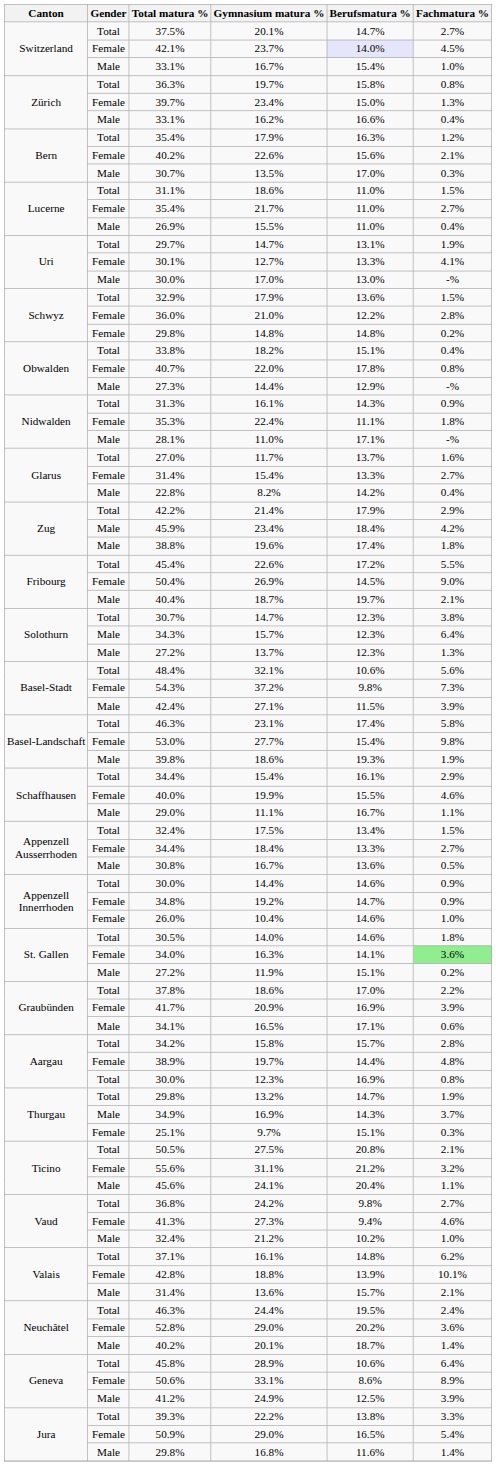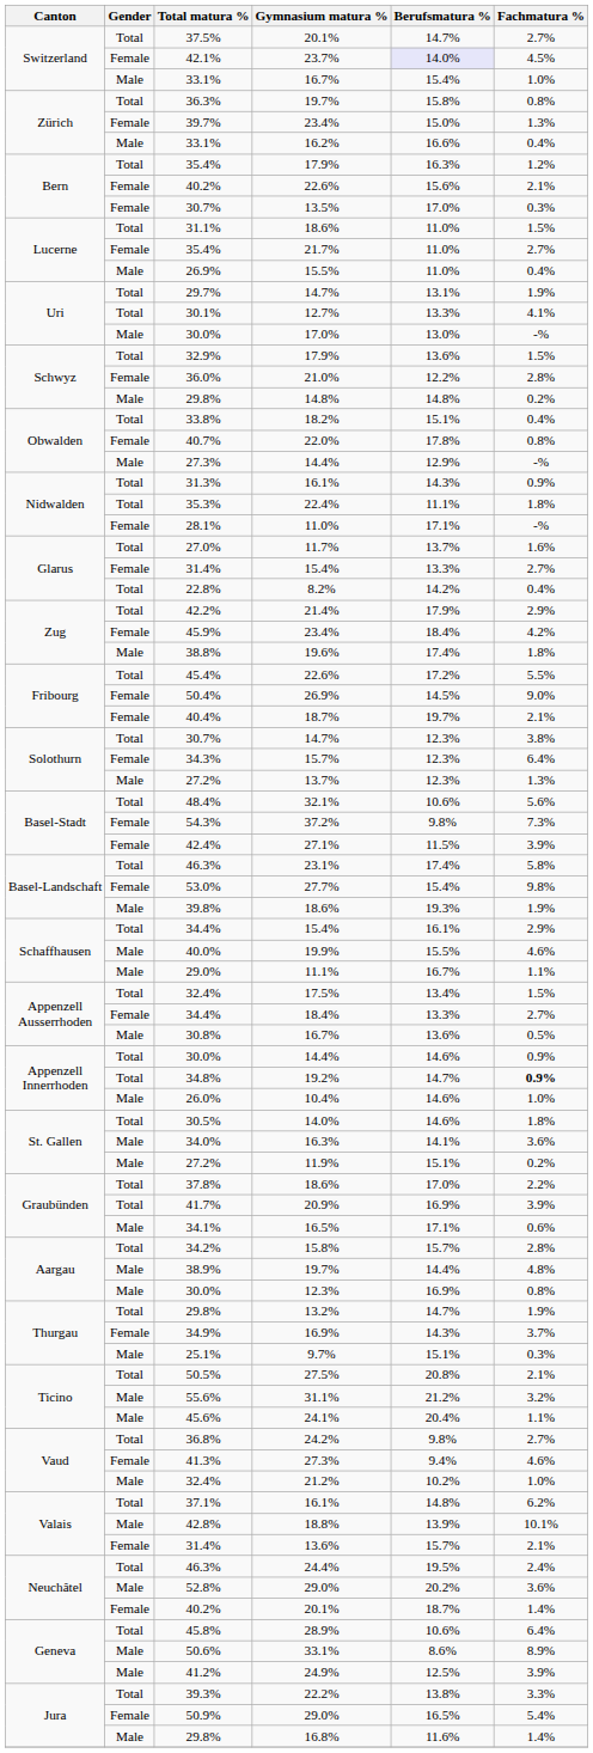30.7% / 13.5% | Gender: Male -> Female
30.1% | Gender: Female -> Total
29.8% / 14.8% | Gender: Female -> Male
35.3% | Gender: Female -> Total
28.1% | Gender: Male -> Female
22.8% | Gender: Male -> Total
45.9% | Gender: Male -> Female
40.4% | Gender: Male -> Female
34.3% | Gender: Male -> Female
42.4% | Gender: Male -> Female
40.0% | Gender: Female -> Male
34.8% | Gender: Female -> Total
34.8% | Fachmatura %: normal -> bold
26.0% | Gender: Female -> Male
34.0% | Gender: Female -> Male
34.0% | Fachmatura %: lightgreen background -> no background
41.7% | Gender: Female -> Total
38.9% | Gender: Female -> Male
30.0% / 12.3% | Gender: Total -> Male
34.9% | Gender: Male -> Female
25.1% | Gender: Female -> Male
55.6% | Gender: Female -> Male
42.8% | Gender: Female -> Male
31.4% / 13.6% | Gender: Male -> Female
52.8% | Gender: Female -> Male
40.2% / 20.1% | Gender: Male -> Female
50.6% | Gender: Female -> Male
